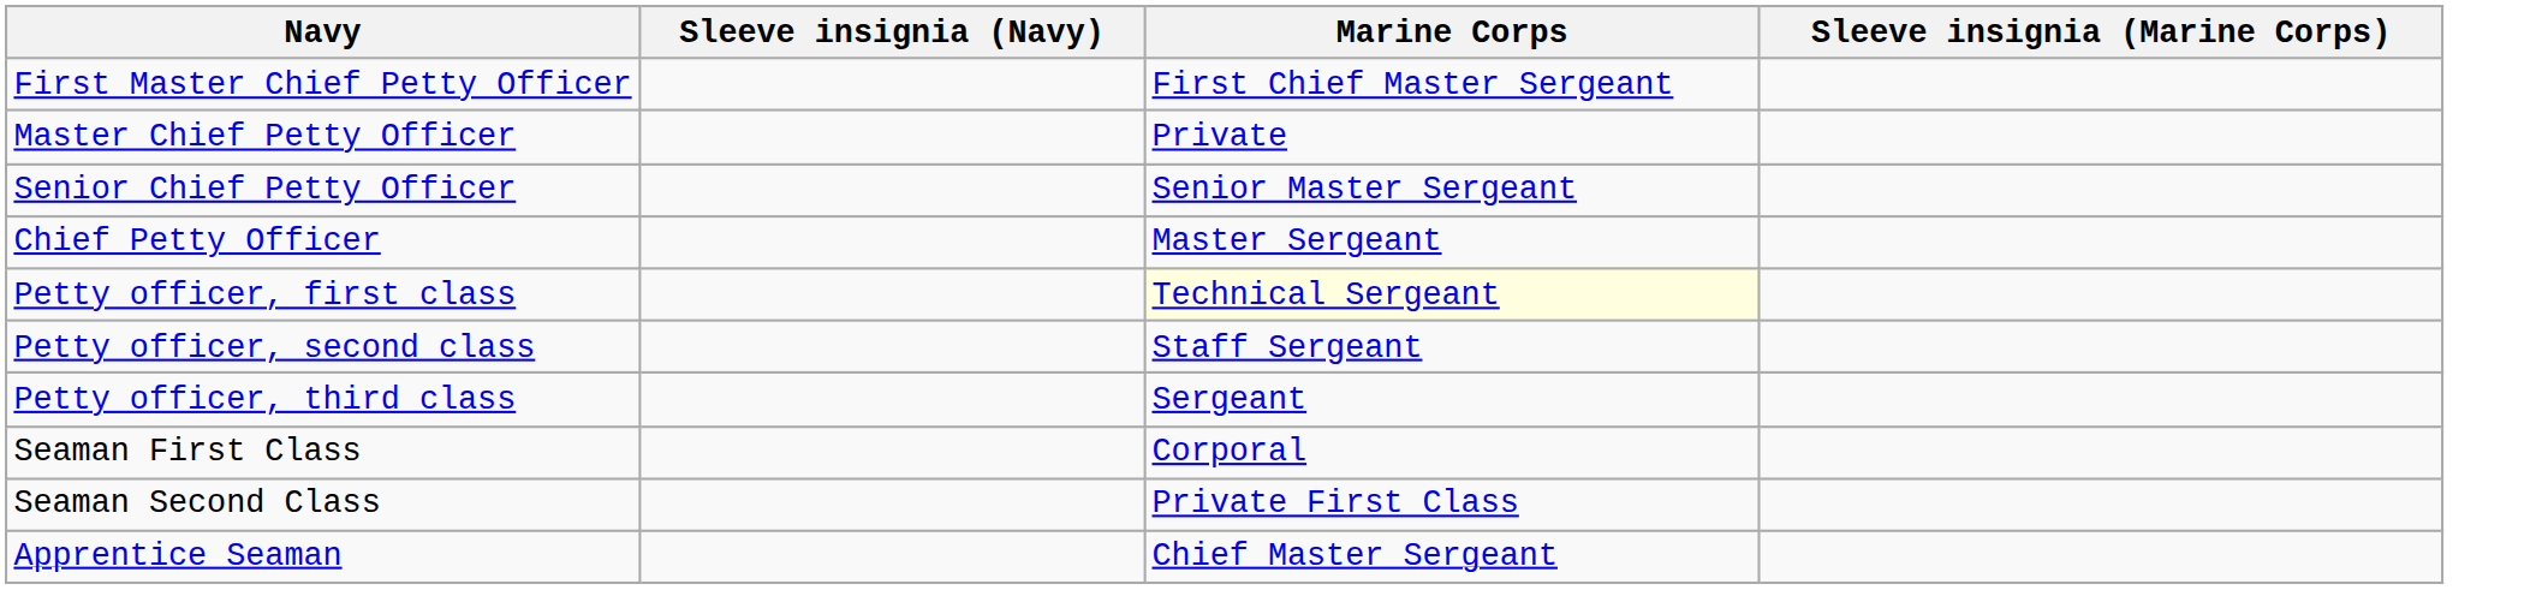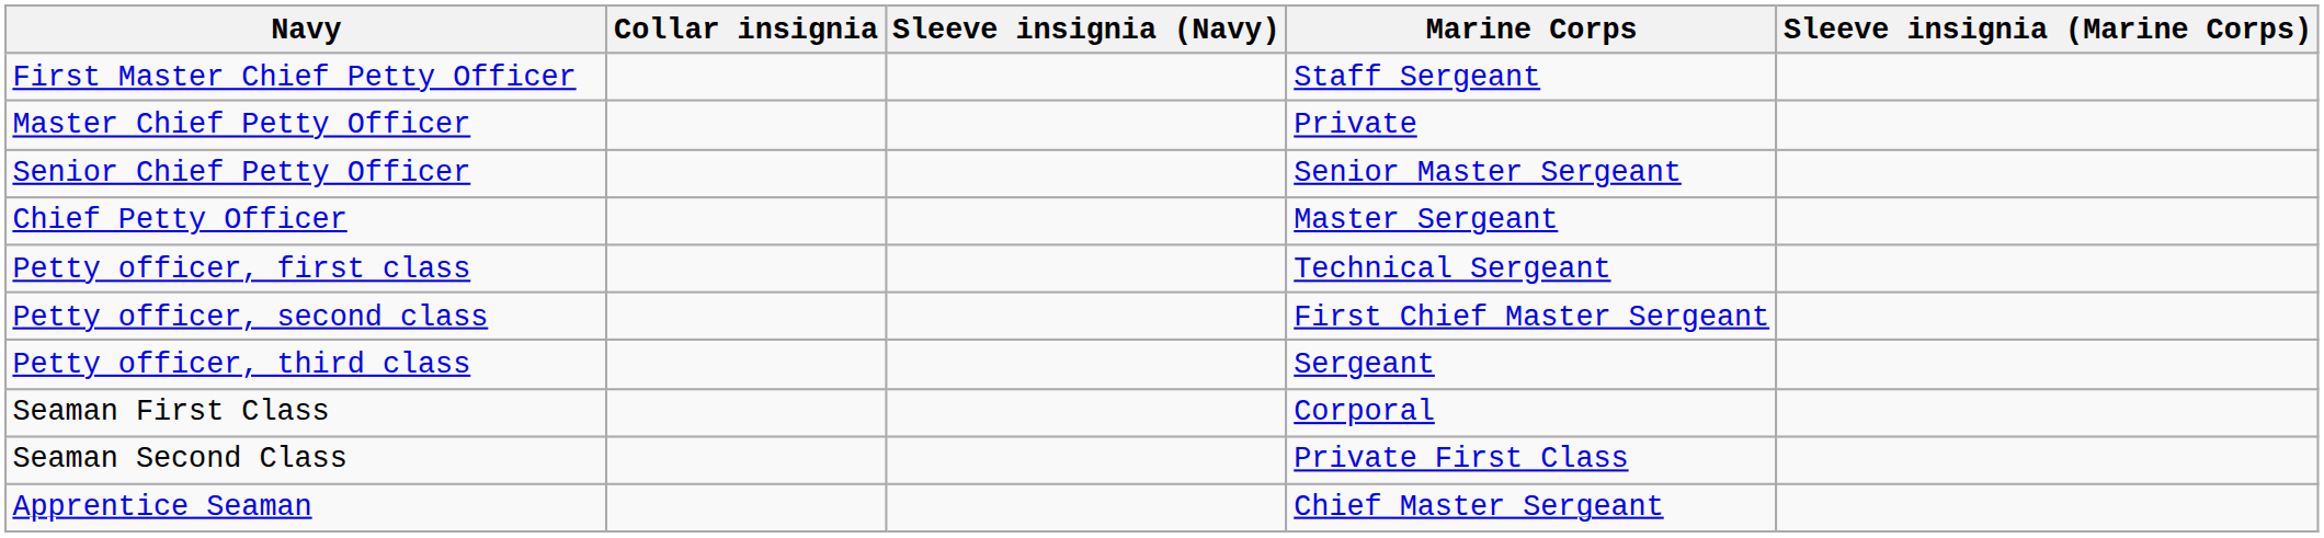+ column: Collar insignia
First Master Chief Petty Officer | Marine Corps: First Chief Master Sergeant -> Staff Sergeant
Petty officer, first class | Marine Corps: lightyellow background -> no background
Petty officer, second class | Marine Corps: Staff Sergeant -> First Chief Master Sergeant
